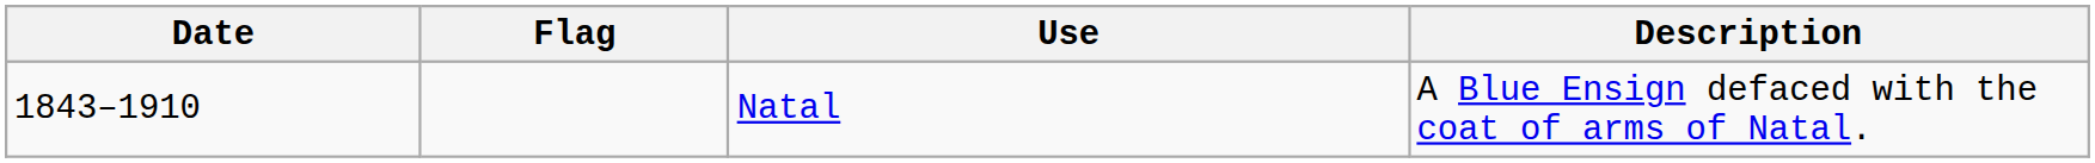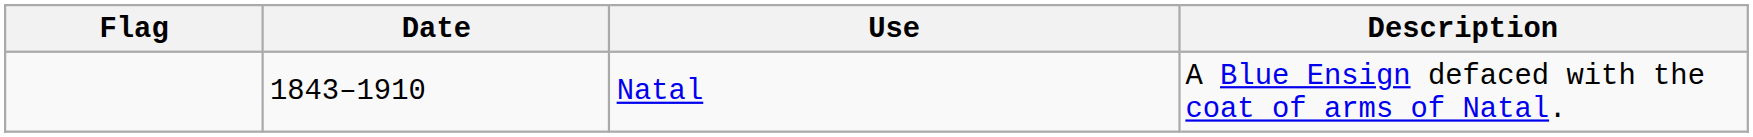columns swapped: Flag <-> Date
